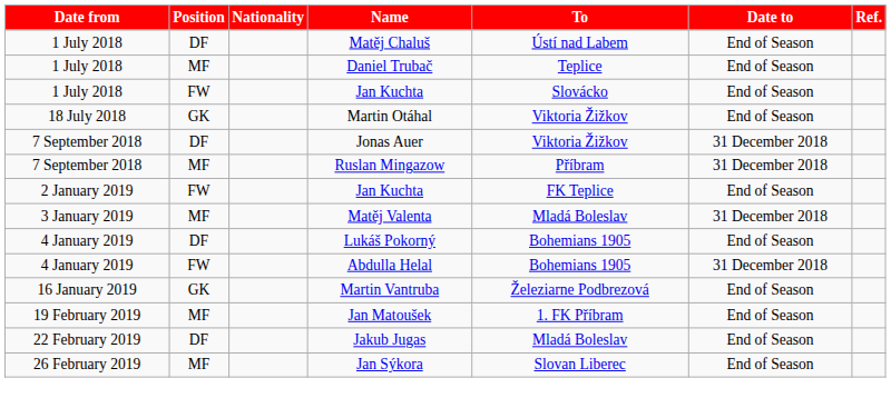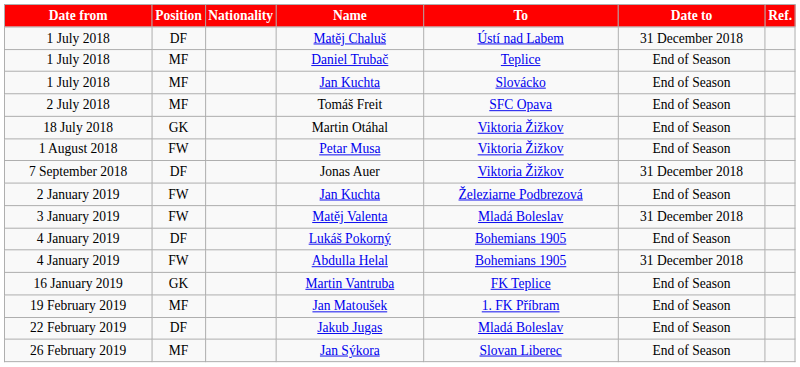Matěj Chaluš | Date to: End of Season -> 31 December 2018
1 July 2018 / Jan Kuchta | Position: FW -> MF
+ row: 2 July 2018 | MF | Tomáš Freit | SFC Opava | End of Season
+ row: 1 August 2018 | FW | Petar Musa | Viktoria Žižkov | End of Season
- row: 7 September 2018 | MF | Ruslan Mingazow | Příbram | 31 December 2018
2 January 2019 / Jan Kuchta | To: FK Teplice -> Železiarne Podbrezová
Matěj Valenta | Position: MF -> FW
Martin Vantruba | To: Železiarne Podbrezová -> FK Teplice
